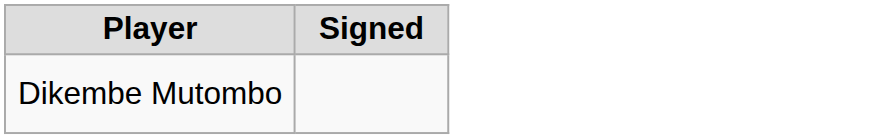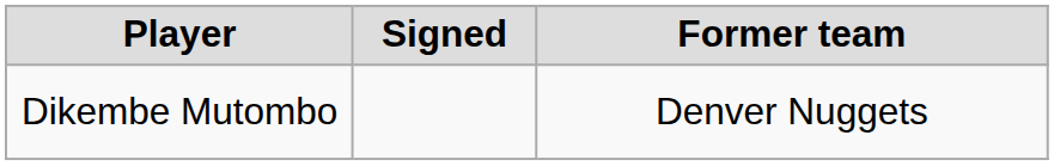+ column: Former team | Denver Nuggets
